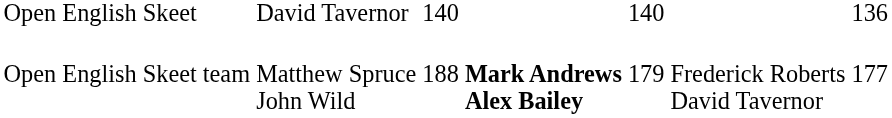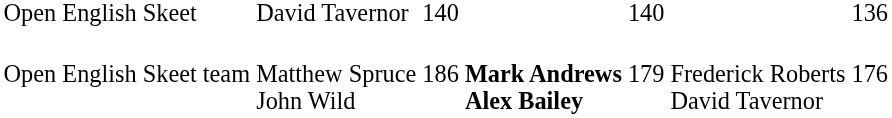Open English Skeet team | column 3: 188 -> 186
Open English Skeet team | column 7: 177 -> 176
